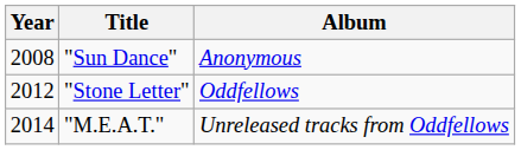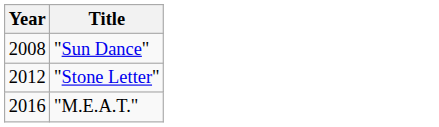- column: Album | Anonymous | Oddfellows | Unreleased tracks from Oddfellows
"M.E.A.T." | Year: 2014 -> 2016
